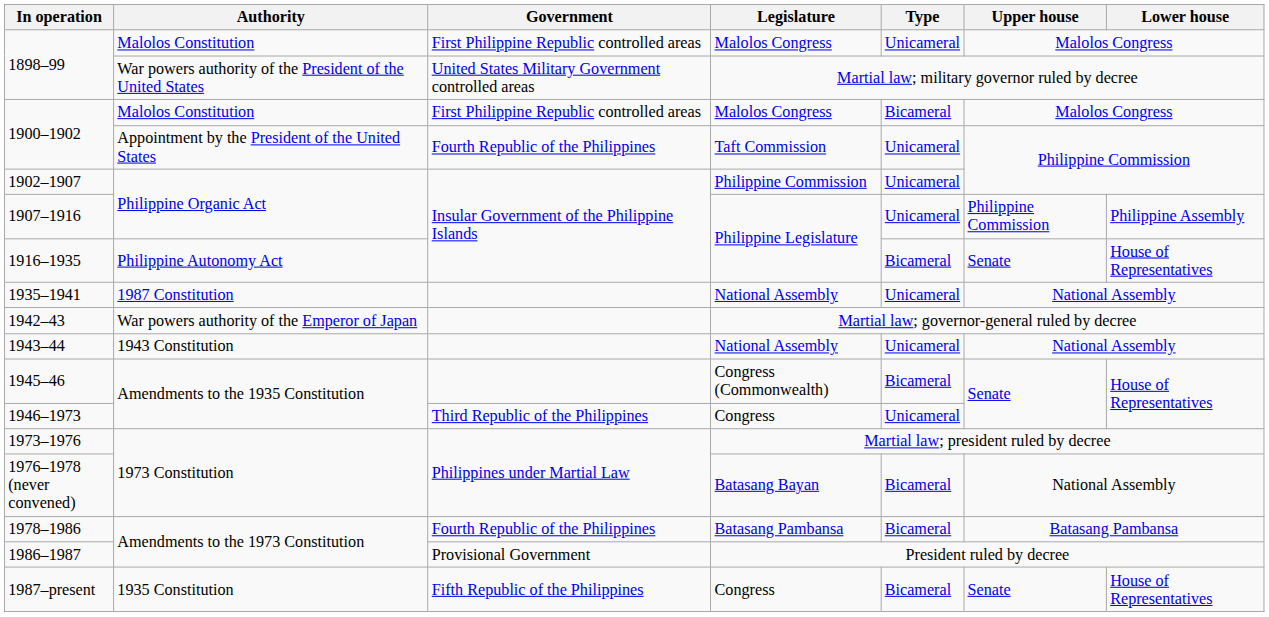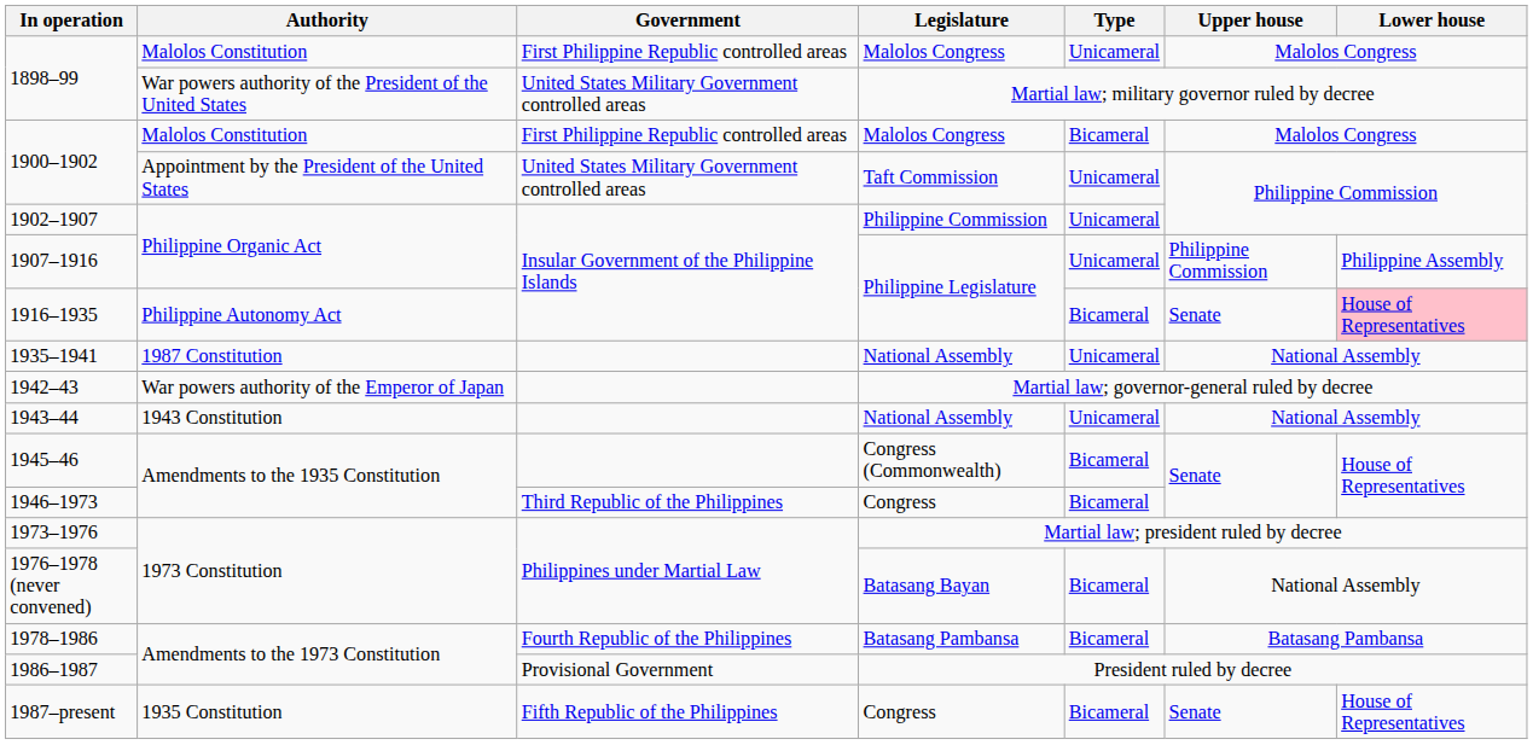1900–1902 / Taft Commission | Government: Fourth Republic of the Philippines -> United States Military Government controlled areas
1916–1935 | Lower house: no background -> pink background
1946–1973 | Type: Unicameral -> Bicameral
